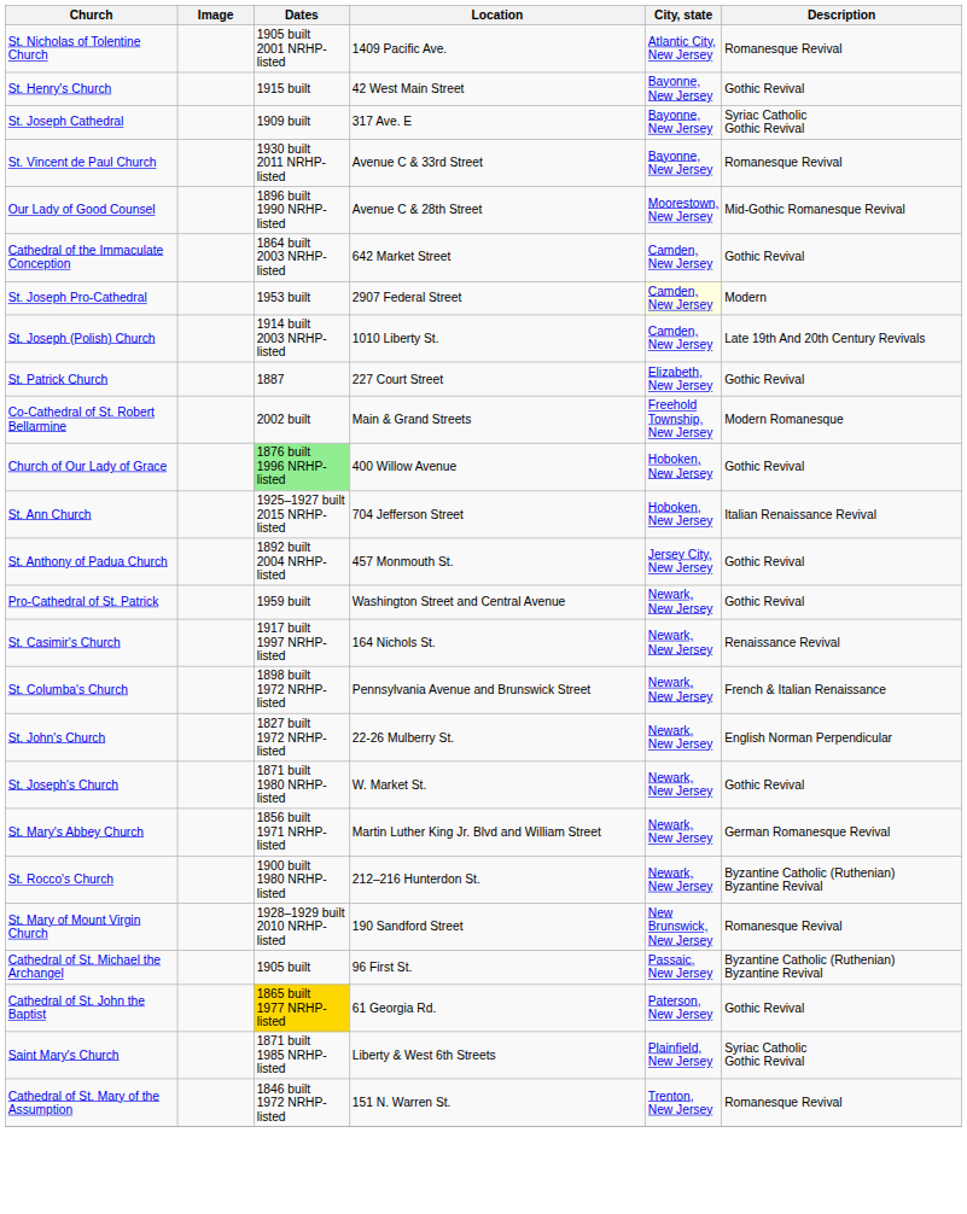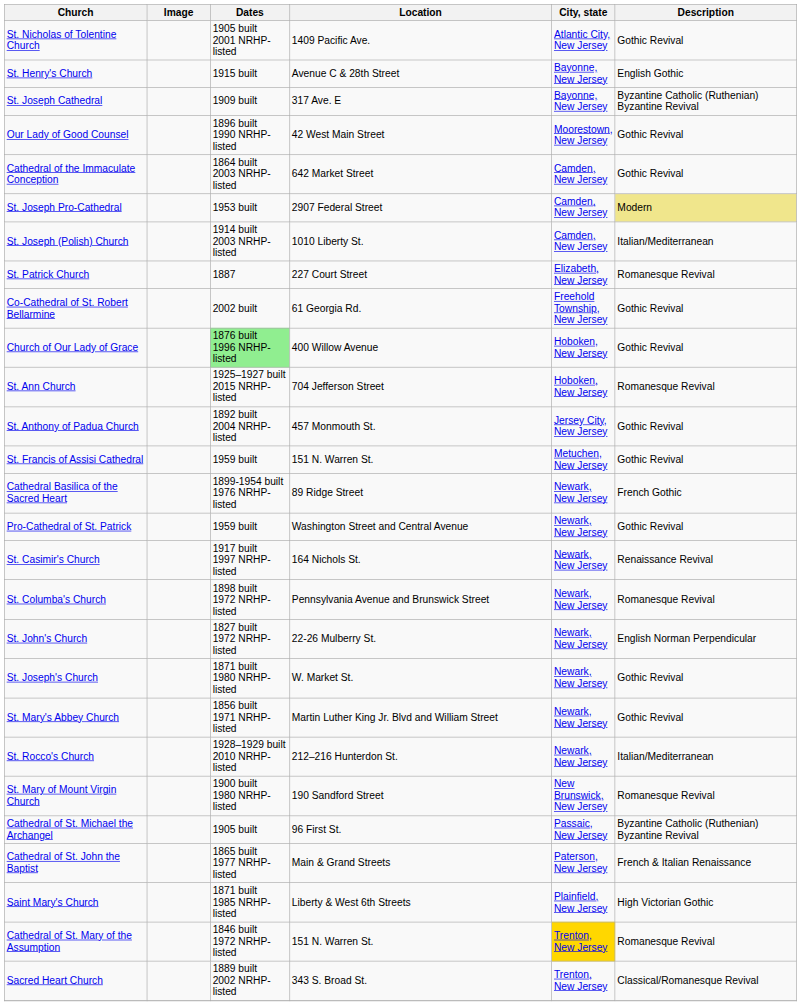St. Nicholas of Tolentine Church | Description: Romanesque Revival -> Gothic Revival
St. Henry's Church | Location: 42 West Main Street -> Avenue C & 28th Street
St. Henry's Church | Description: Gothic Revival -> English Gothic
St. Joseph Cathedral | Description: Syriac Catholic Gothic Revival -> Byzantine Catholic (Ruthenian) Byzantine Revival
- row: St. Vincent de Paul Church | 1930 built 2011 NRHP-listed | Avenue C & 33rd Street | Bayonne, New Jersey | Romanesque Revival
Our Lady of Good Counsel | Location: Avenue C & 28th Street -> 42 West Main Street
Our Lady of Good Counsel | Description: Mid-Gothic Romanesque Revival -> Gothic Revival
St. Joseph Pro-Cathedral | City, state: lightyellow background -> no background
St. Joseph Pro-Cathedral | Description: no background -> khaki background
St. Joseph (Polish) Church | Description: Late 19th And 20th Century Revivals -> Italian/Mediterranean
St. Patrick Church | Description: Gothic Revival -> Romanesque Revival
Co-Cathedral of St. Robert Bellarmine | Location: Main & Grand Streets -> 61 Georgia Rd.
Co-Cathedral of St. Robert Bellarmine | Description: Modern Romanesque -> Gothic Revival
St. Ann Church | Description: Italian Renaissance Revival -> Romanesque Revival
+ row: St. Francis of Assisi Cathedral | 1959 built | 151 N. Warren St. | Metuchen, New Jersey | Gothic Revival
+ row: Cathedral Basilica of the Sacred Heart | 1899-1954 built 1976 NRHP-listed | 89 Ridge Street | Newark, New Jersey | French Gothic
St. Columba's Church | Description: French & Italian Renaissance -> Romanesque Revival
St. Mary's Abbey Church | Description: German Romanesque Revival -> Gothic Revival
St. Rocco's Church | Dates: 1900 built 1980 NRHP-listed -> 1928–1929 built 2010 NRHP-listed
St. Rocco's Church | Description: Byzantine Catholic (Ruthenian) Byzantine Revival -> Italian/Mediterranean
St. Mary of Mount Virgin Church | Dates: 1928–1929 built 2010 NRHP-listed -> 1900 built 1980 NRHP-listed
Cathedral of St. John the Baptist | Dates: gold background -> no background
Cathedral of St. John the Baptist | Location: 61 Georgia Rd. -> Main & Grand Streets
Cathedral of St. John the Baptist | Description: Gothic Revival -> French & Italian Renaissance
Saint Mary's Church | Description: Syriac Catholic Gothic Revival -> High Victorian Gothic
Cathedral of St. Mary of the Assumption | City, state: no background -> gold background
+ row: Sacred Heart Church | 1889 built 2002 NRHP-listed | 343 S. Broad St. | Trenton, New Jersey | Classical/Romanesque Revival
